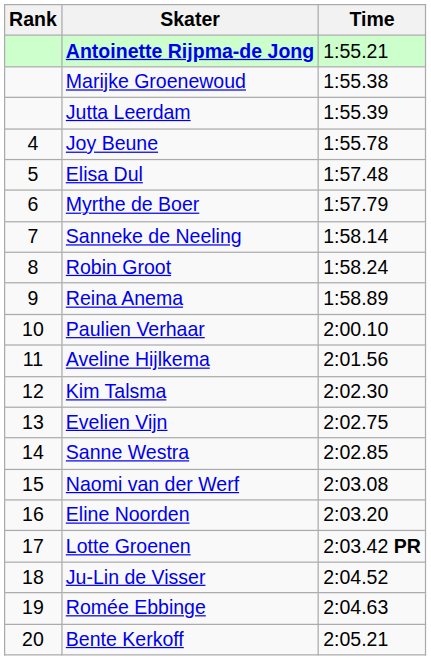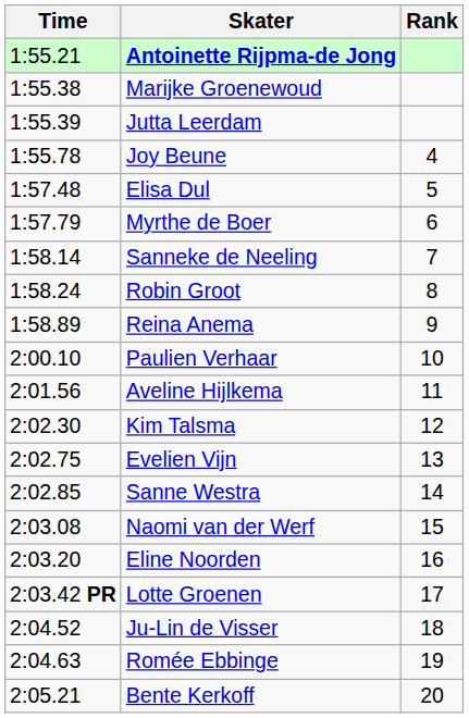columns swapped: Rank <-> Time
